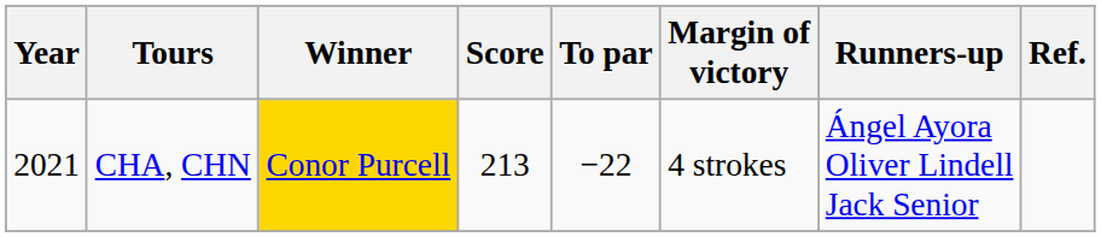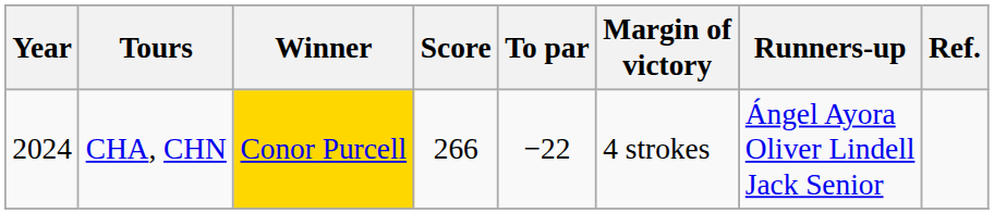CHA, CHN | Year: 2021 -> 2024
CHA, CHN | Score: 213 -> 266
